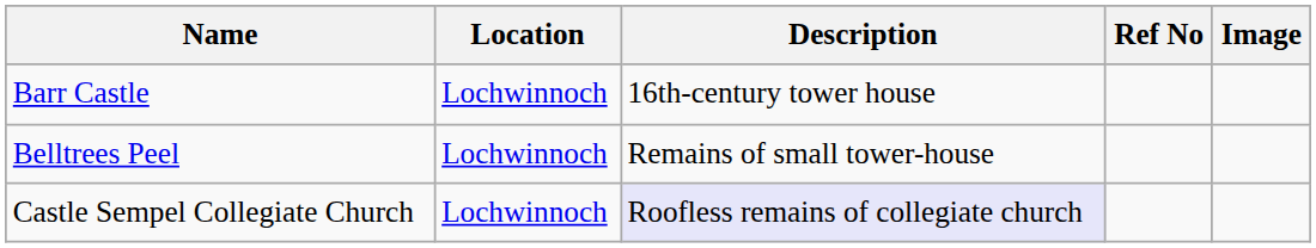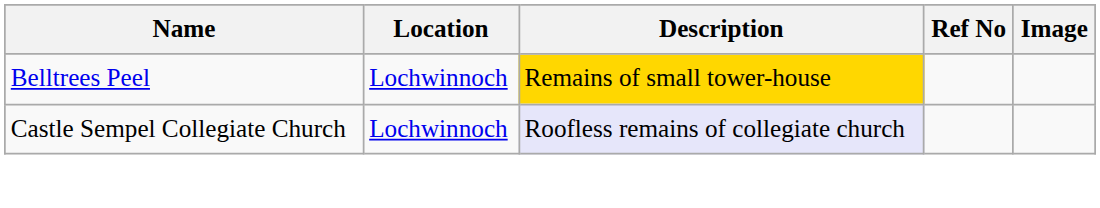- row: Barr Castle | Lochwinnoch | 16th-century tower house
Belltrees Peel | Description: no background -> gold background
